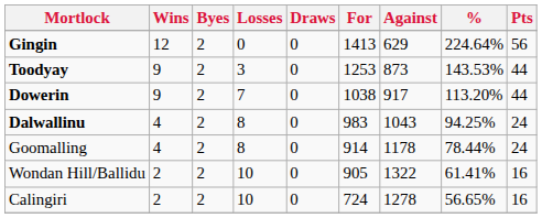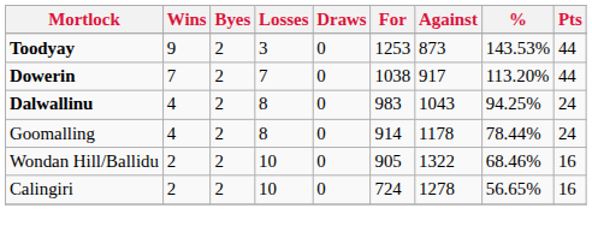- row: Gingin | 12 | 2 | 0 | 0 | 1413 | 629 | 224.64% | 56
Dowerin | Wins: 9 -> 7
Wondan Hill/Ballidu | %: 61.41% -> 68.46%
